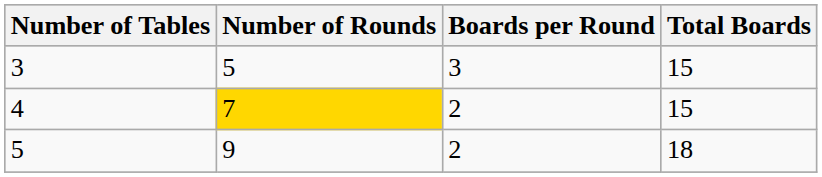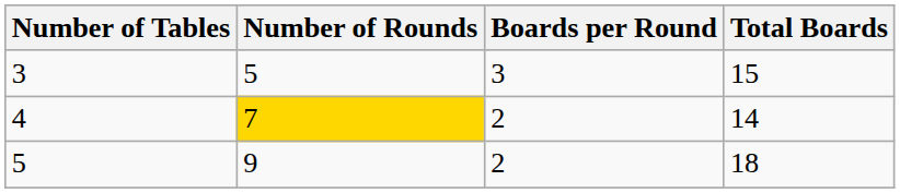4 | Total Boards: 15 -> 14
